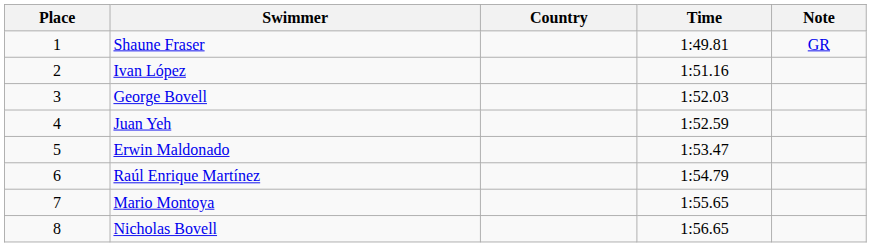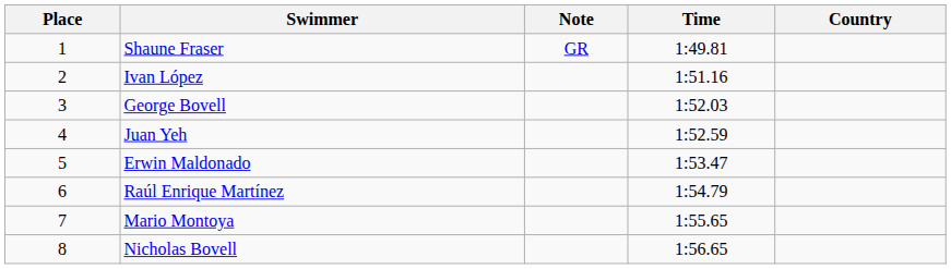columns swapped: Country <-> Note
